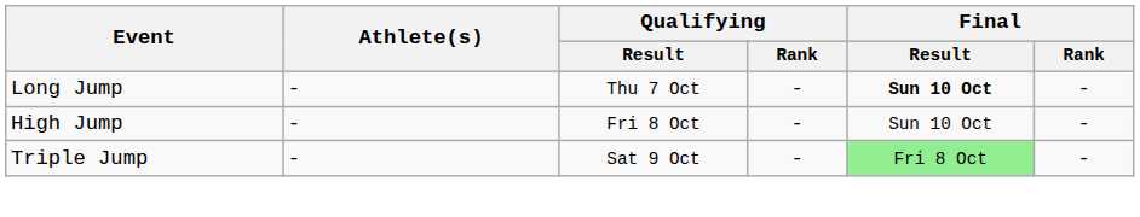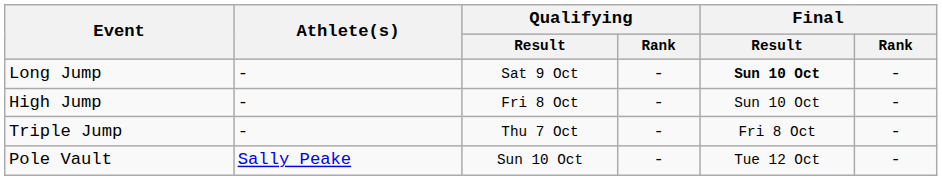Long Jump | Qualifying / Result: Thu 7 Oct -> Sat 9 Oct
Triple Jump | Qualifying / Result: Sat 9 Oct -> Thu 7 Oct
Triple Jump | Final / Result: lightgreen background -> no background
+ row: Pole Vault | Sally Peake | Sun 10 Oct | - | Tue 12 Oct | -
